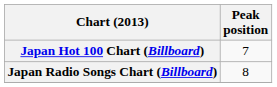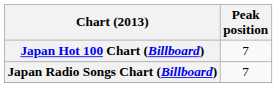Japan Radio Songs Chart (Billboard) | Peak position: 8 -> 7
